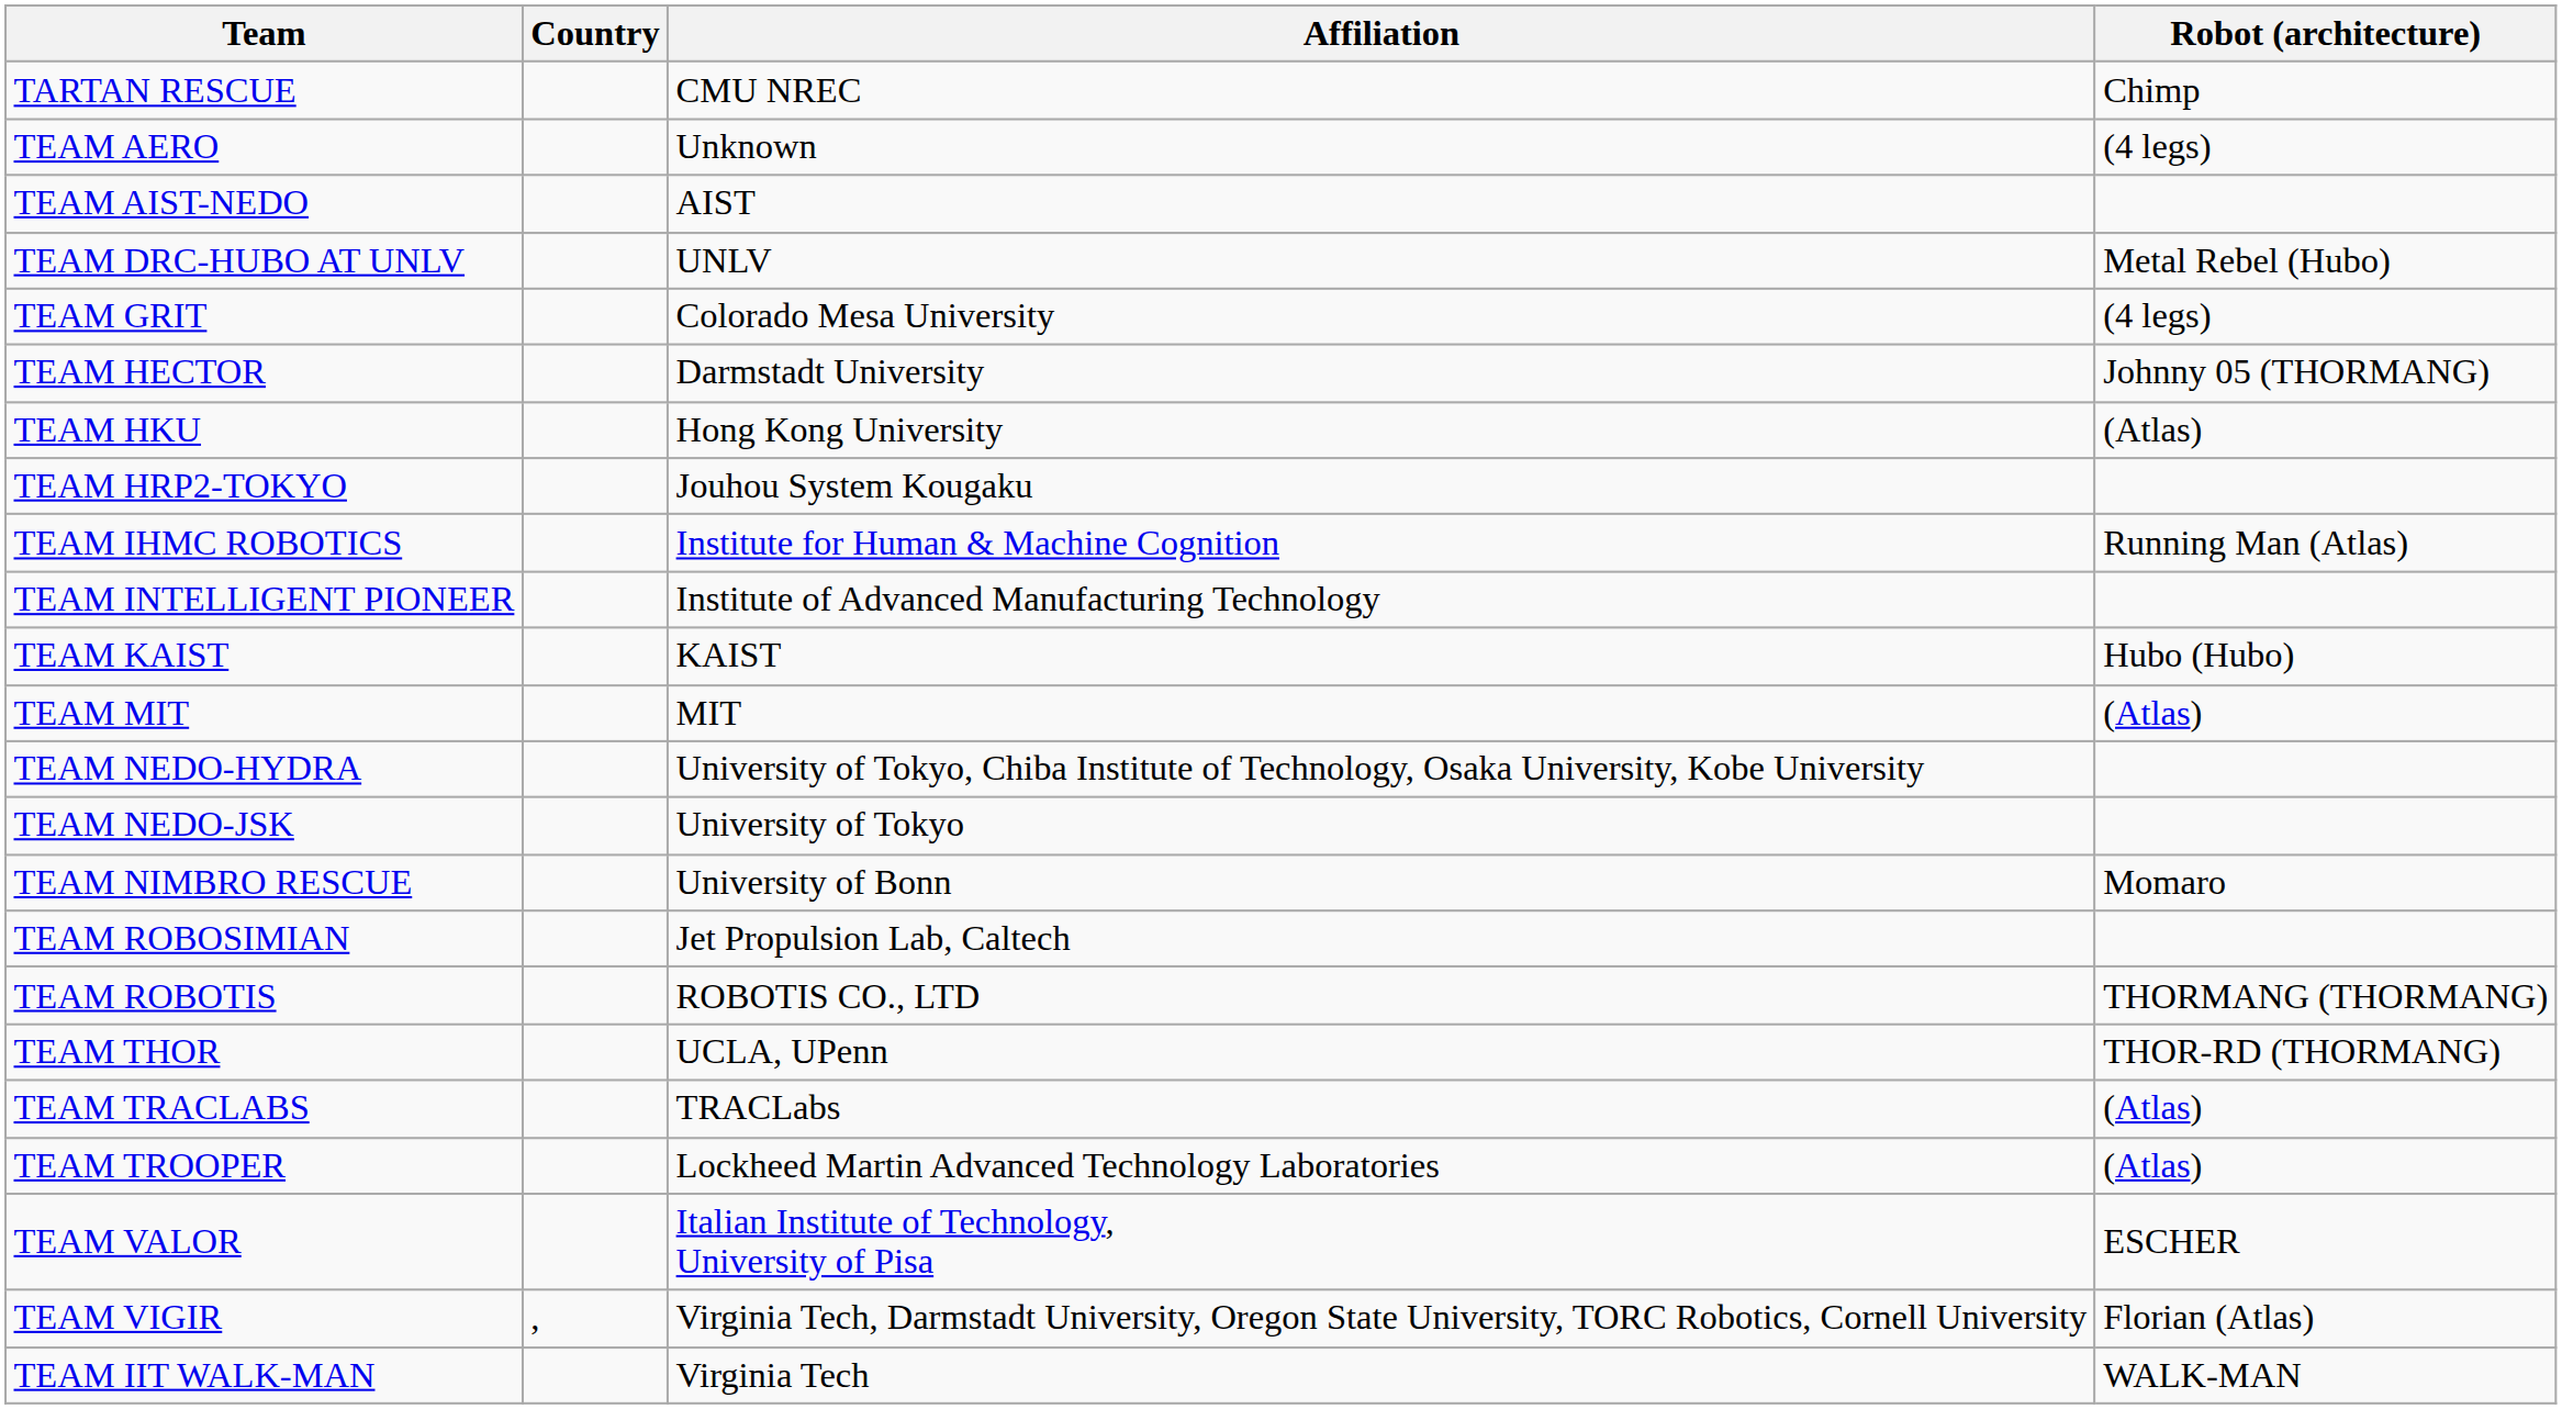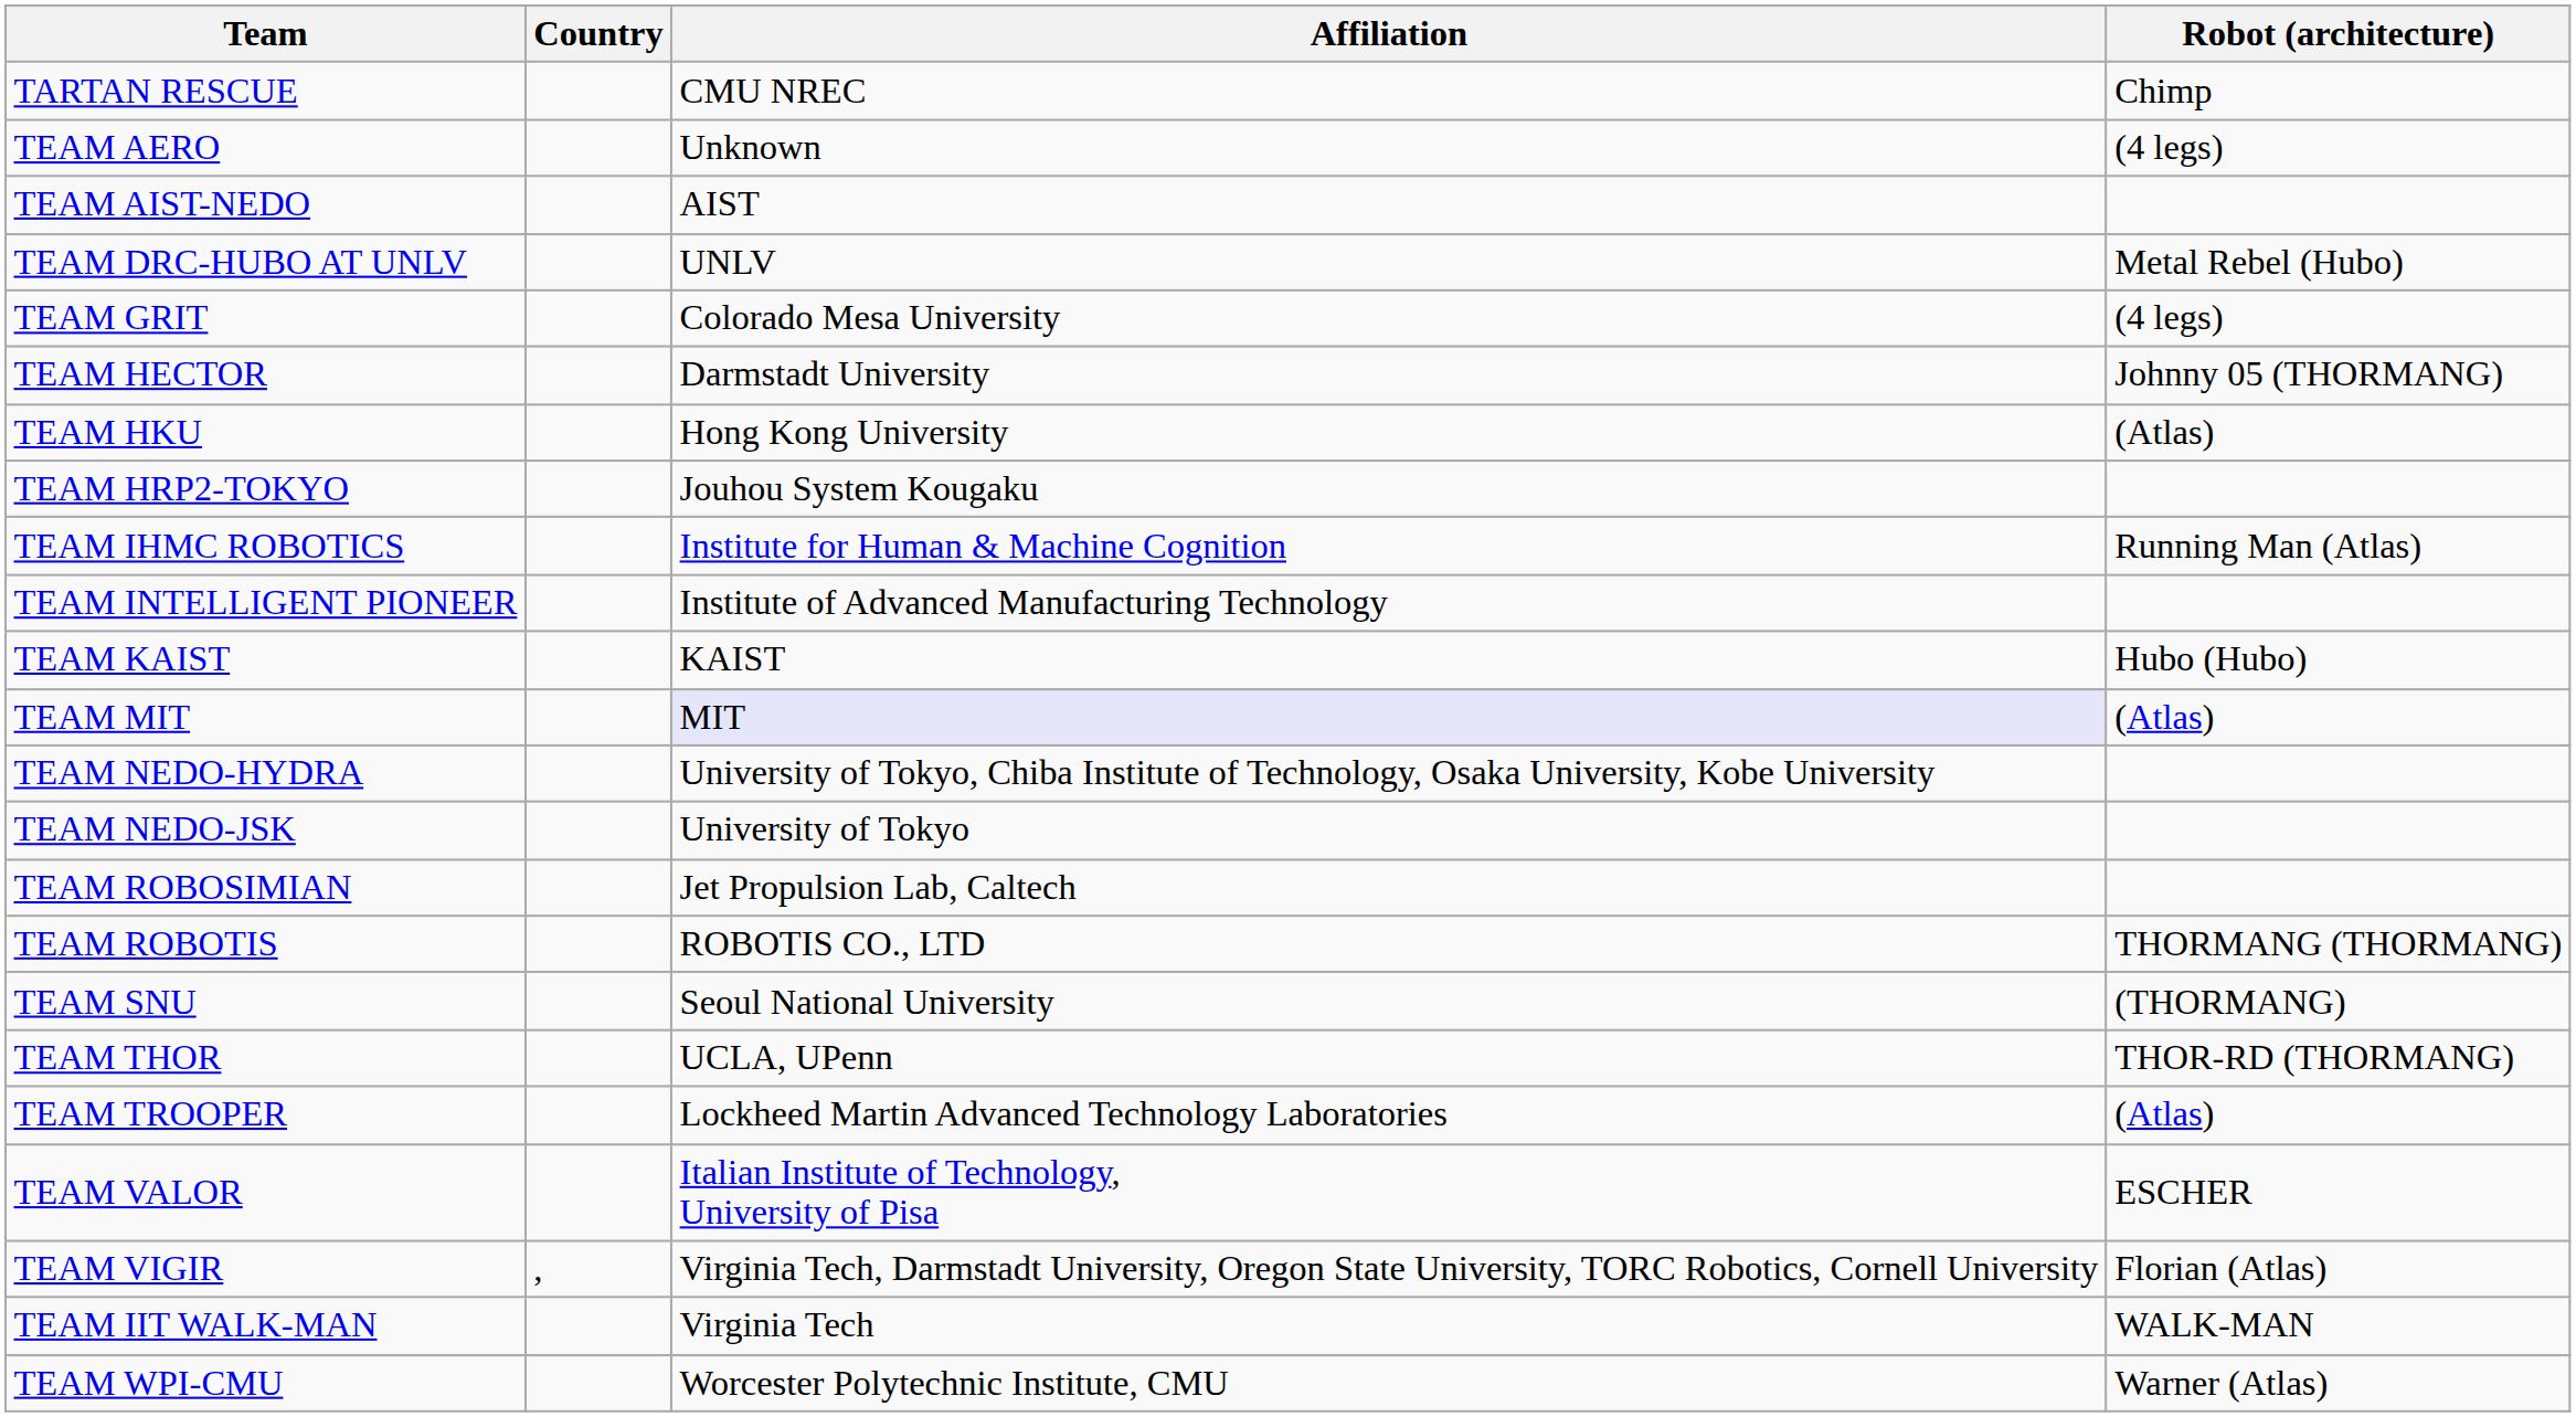TEAM MIT | Affiliation: no background -> lavender background
- row: TEAM NIMBRO RESCUE | University of Bonn | Momaro
+ row: TEAM SNU | Seoul National University | (THORMANG)
- row: TEAM TRACLABS | TRACLabs | (Atlas)
+ row: TEAM WPI-CMU | Worcester Polytechnic Institute, CMU | Warner (Atlas)
